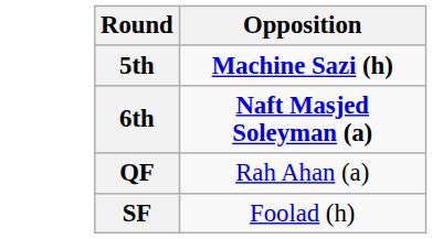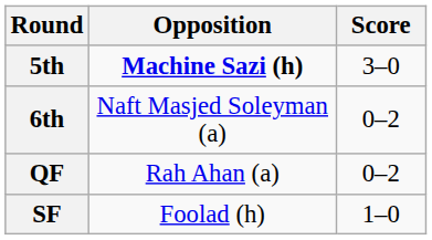+ column: Score | 3–0 | 0–2 | 0–2 | 1–0
6th | Opposition: bold -> normal
